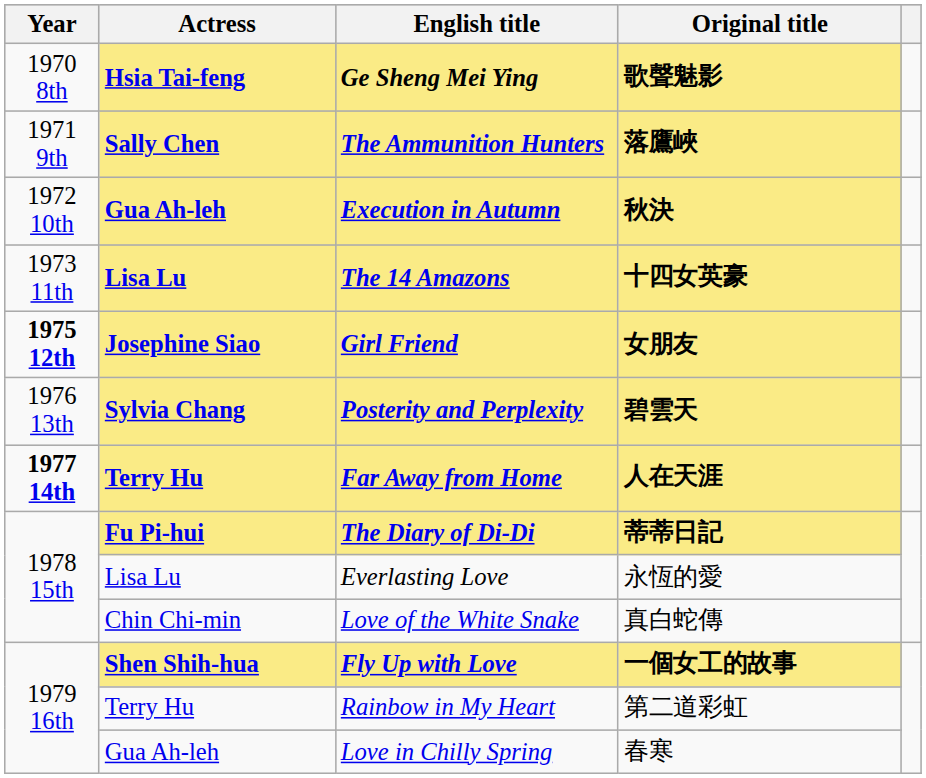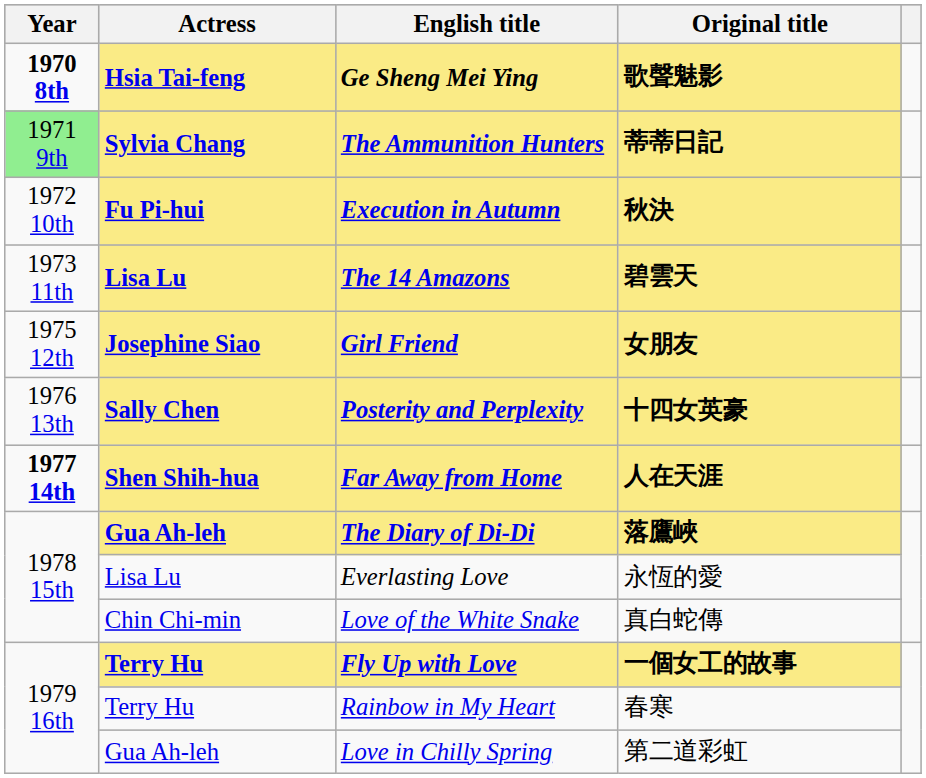Ge Sheng Mei Ying | Year: normal -> bold
The Ammunition Hunters | Year: no background -> lightgreen background
The Ammunition Hunters | Actress: Sally Chen -> Sylvia Chang
The Ammunition Hunters | Original title: 落鷹峽 -> 蒂蒂日記
Execution in Autumn | Actress: Gua Ah-leh -> Fu Pi-hui
The 14 Amazons | Original title: 十四女英豪 -> 碧雲天
Girl Friend | Year: bold -> normal
Posterity and Perplexity | Actress: Sylvia Chang -> Sally Chen
Posterity and Perplexity | Original title: 碧雲天 -> 十四女英豪
Far Away from Home | Actress: Terry Hu -> Shen Shih-hua
The Diary of Di-Di | Actress: Fu Pi-hui -> Gua Ah-leh
The Diary of Di-Di | Original title: 蒂蒂日記 -> 落鷹峽
Fly Up with Love | Actress: Shen Shih-hua -> Terry Hu
Rainbow in My Heart | Original title: 第二道彩虹 -> 春寒
Love in Chilly Spring | Original title: 春寒 -> 第二道彩虹
